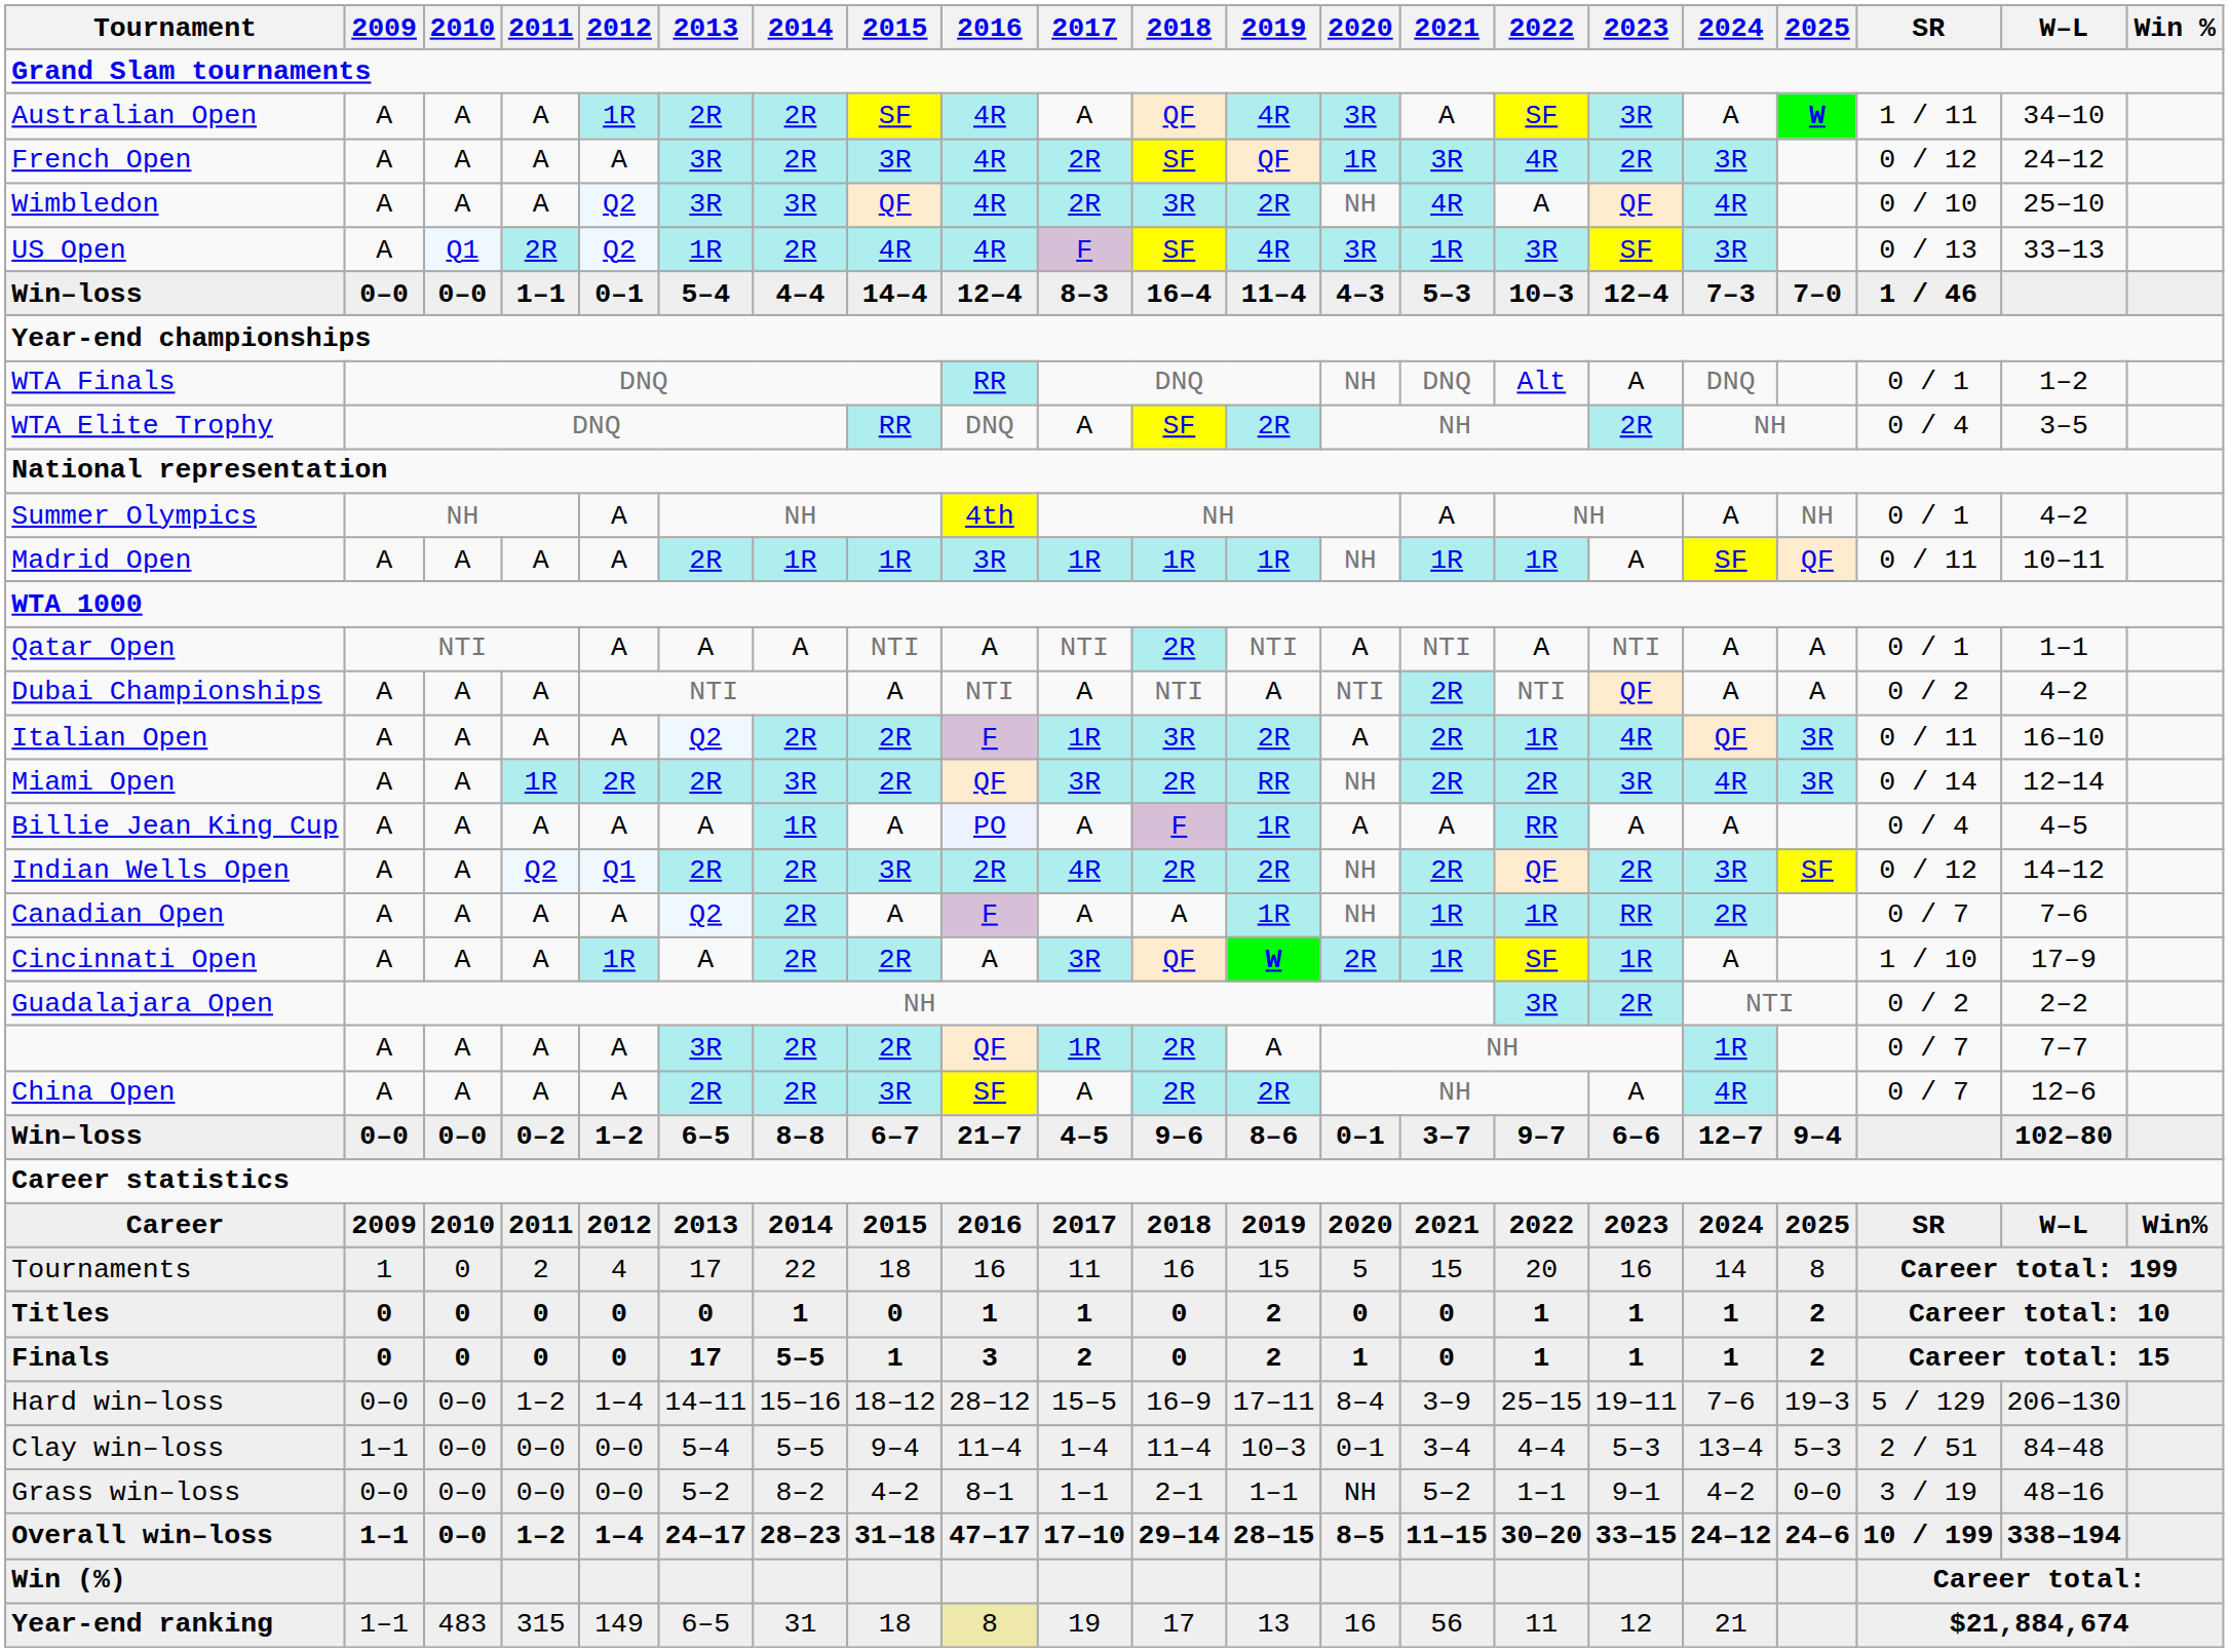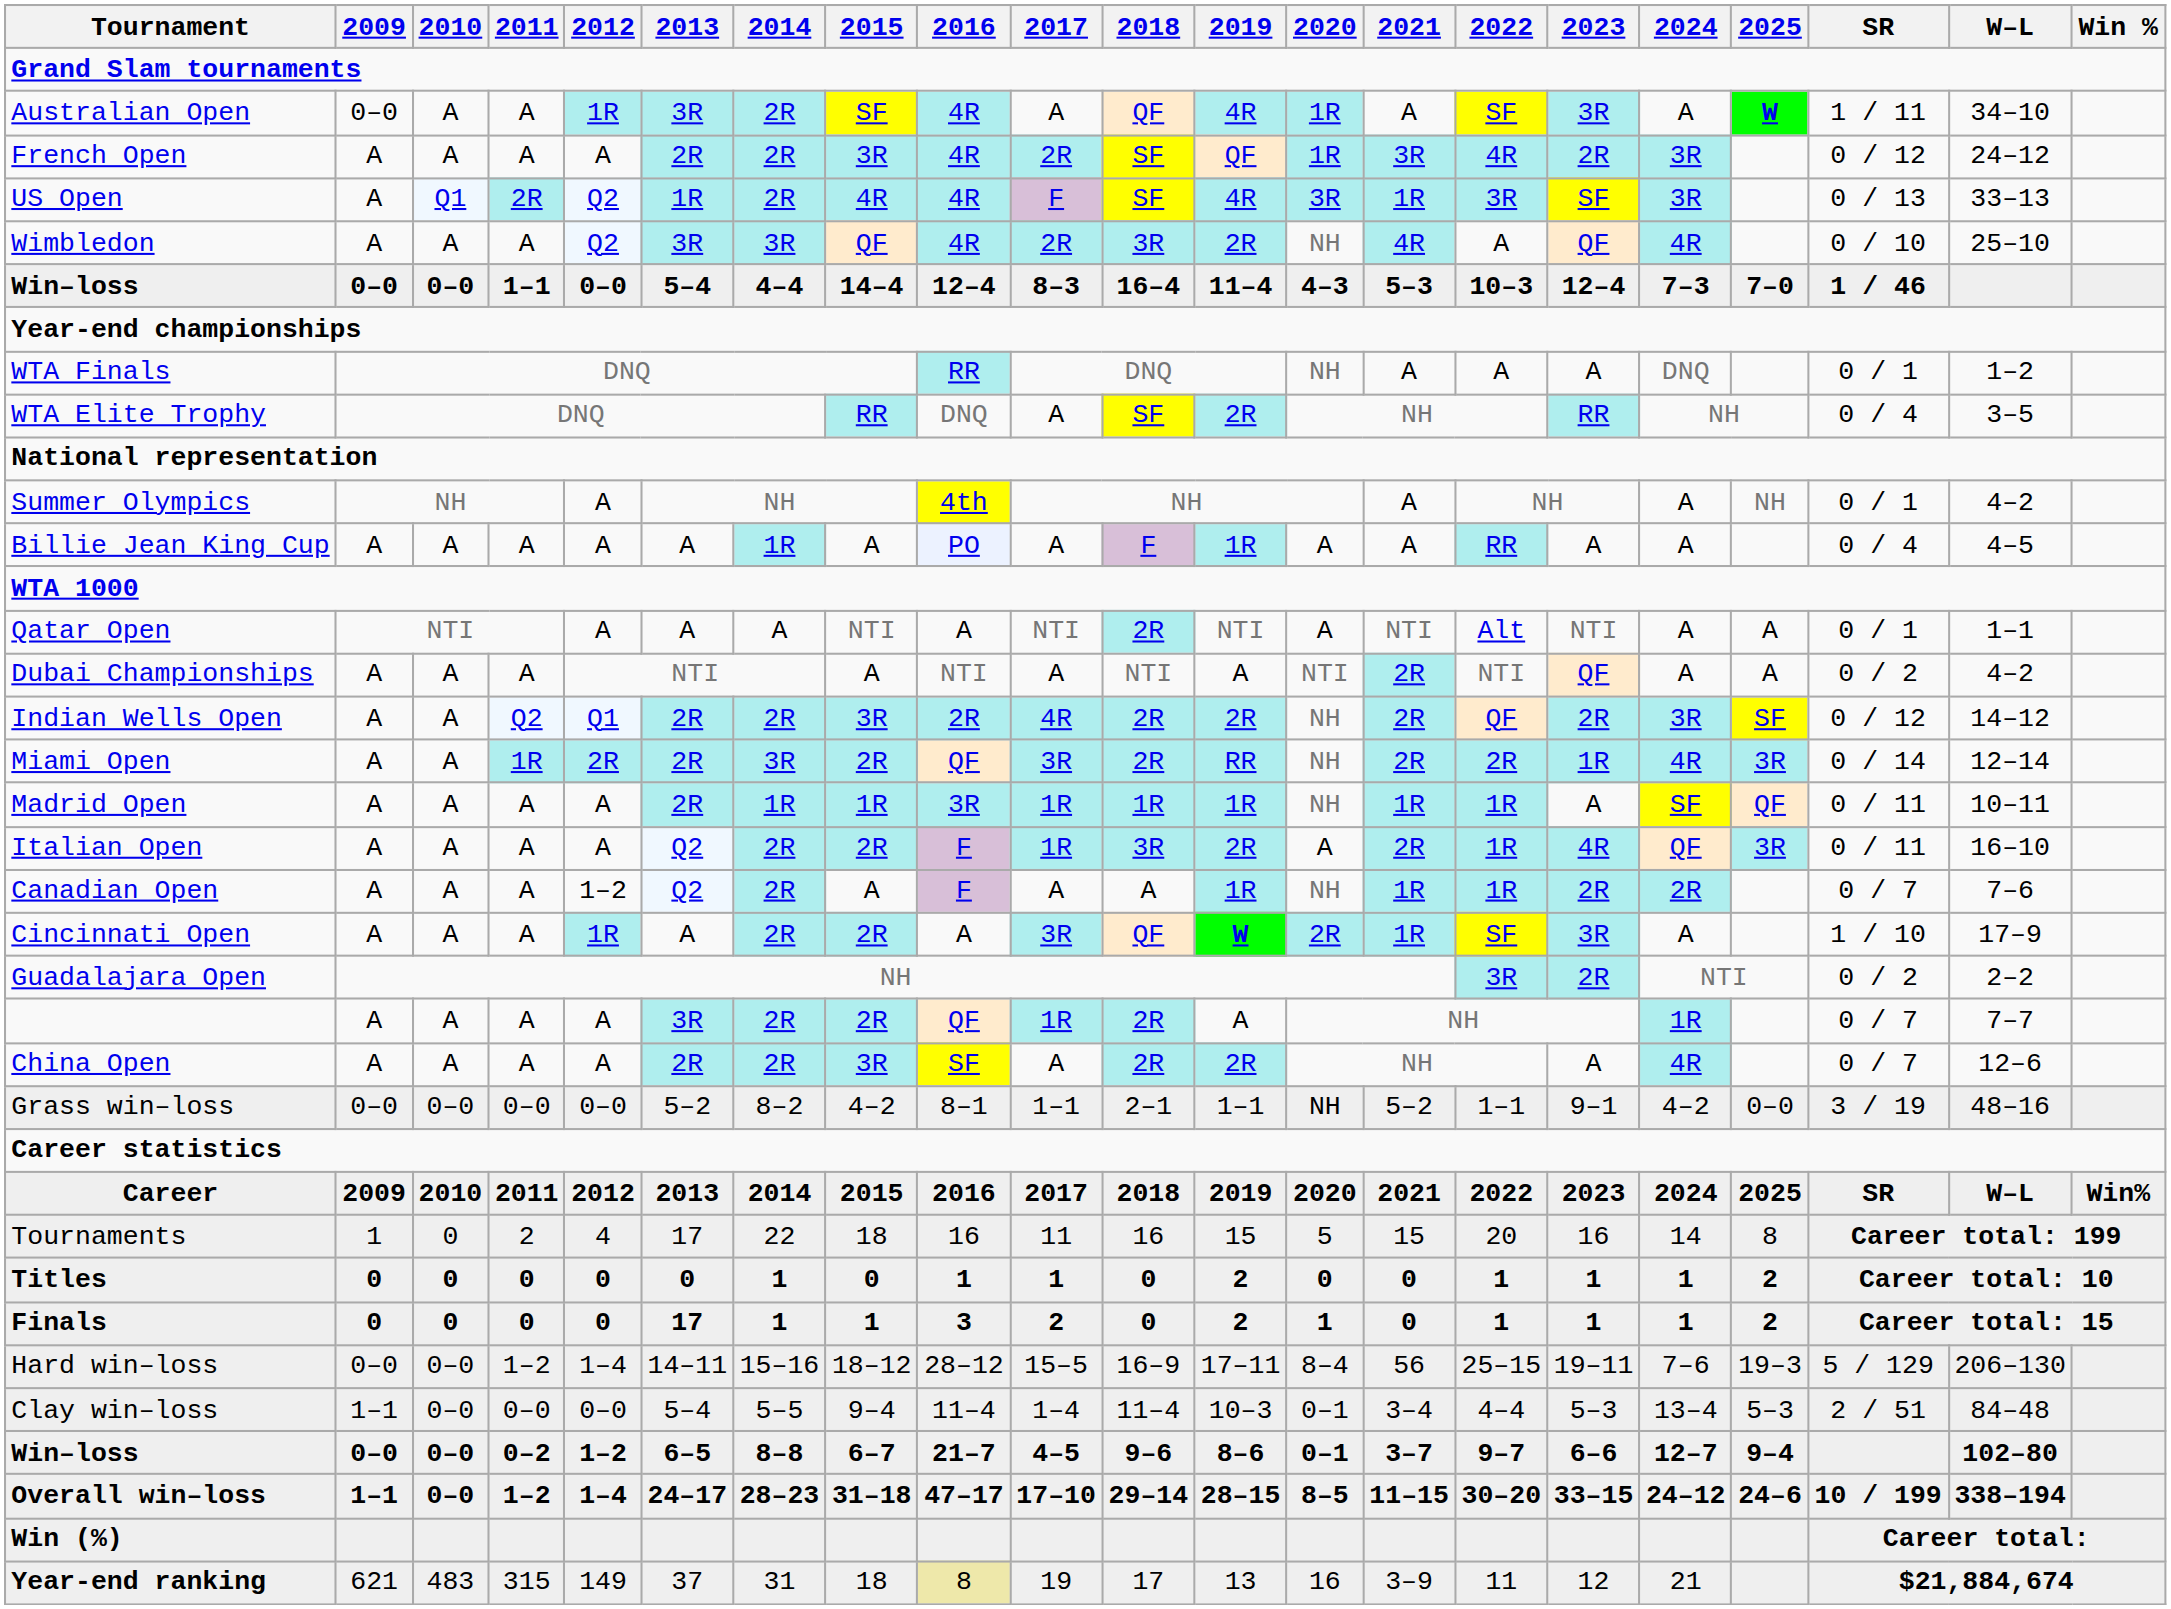Australian Open | 2009: A -> 0–0
Australian Open | 2013: 2R -> 3R
Australian Open | 2020: 3R -> 1R
French Open | 2013: 3R -> 2R
rows swapped: Wimbledon <-> US Open
Win–loss / 1–1 | 2012: 0–1 -> 0–0
WTA Finals | 2021: DNQ -> A
WTA Finals | 2022: Alt -> A
WTA Elite Trophy | 2023: 2R -> RR
rows swapped: Billie Jean King Cup <-> Madrid Open
Qatar Open | 2022: A -> Alt
rows swapped: Indian Wells Open <-> Italian Open
Miami Open | 2023: 3R -> 1R
Canadian Open | 2012: A -> 1–2
Canadian Open | 2023: RR -> 2R
Cincinnati Open | 2023: 1R -> 3R
rows swapped: Win–loss / 0–2 <-> Grass win–loss
Finals | 2014: 5–5 -> 1
Hard win–loss | 2021: 3–9 -> 56
Year-end ranking | 2009: 1–1 -> 621
Year-end ranking | 2013: 6–5 -> 37
Year-end ranking | 2021: 56 -> 3–9
